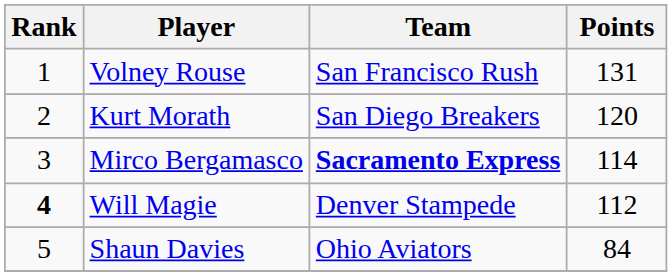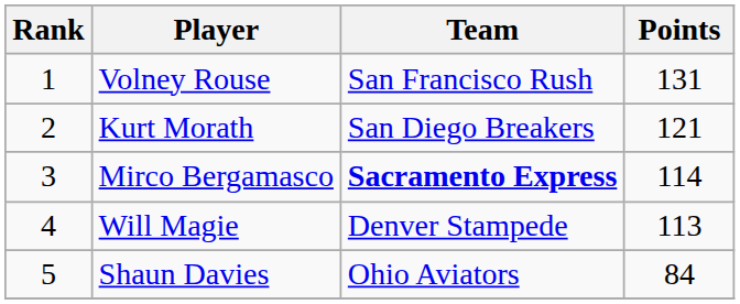Kurt Morath | Points: 120 -> 121
Will Magie | Rank: bold -> normal
Will Magie | Points: 112 -> 113
